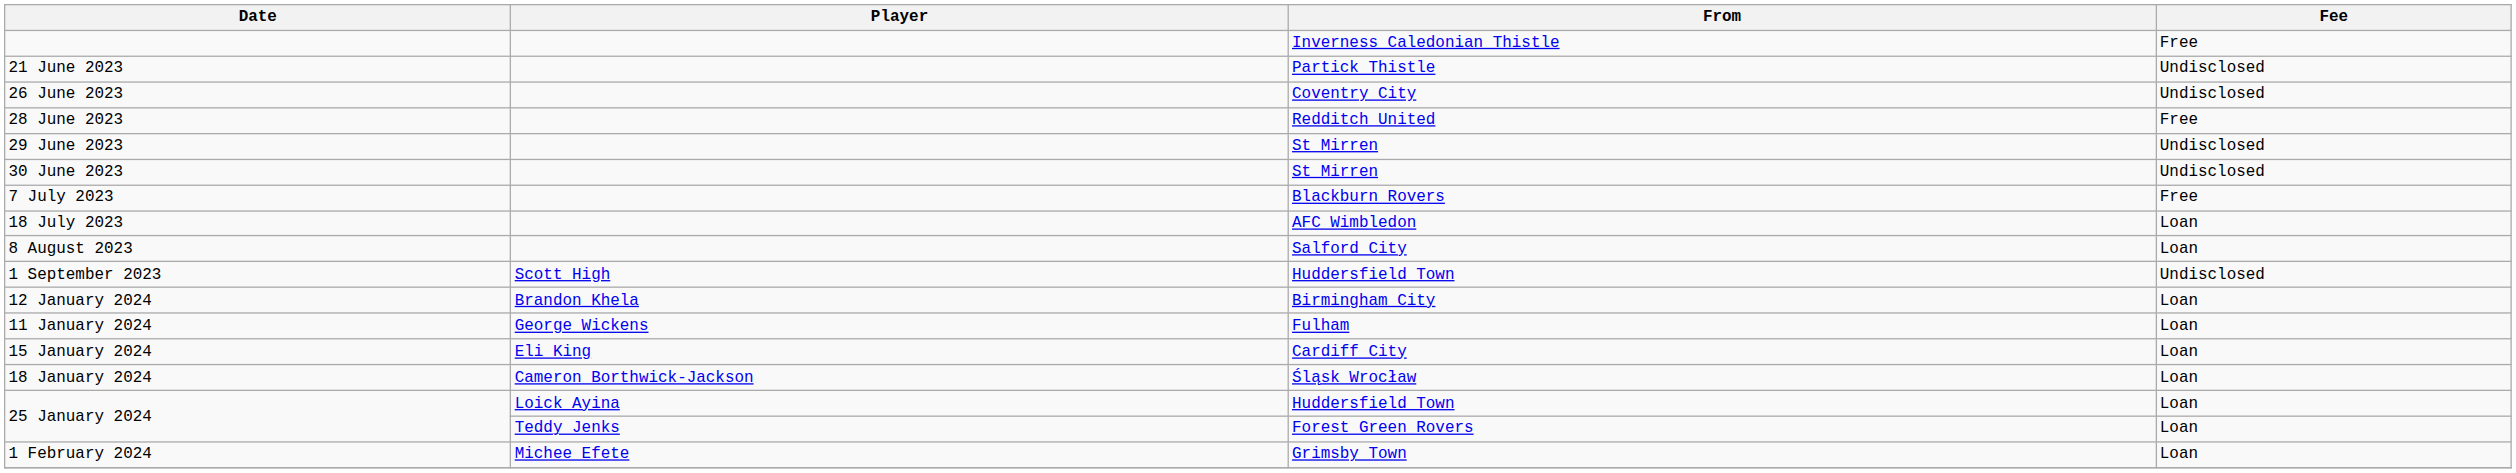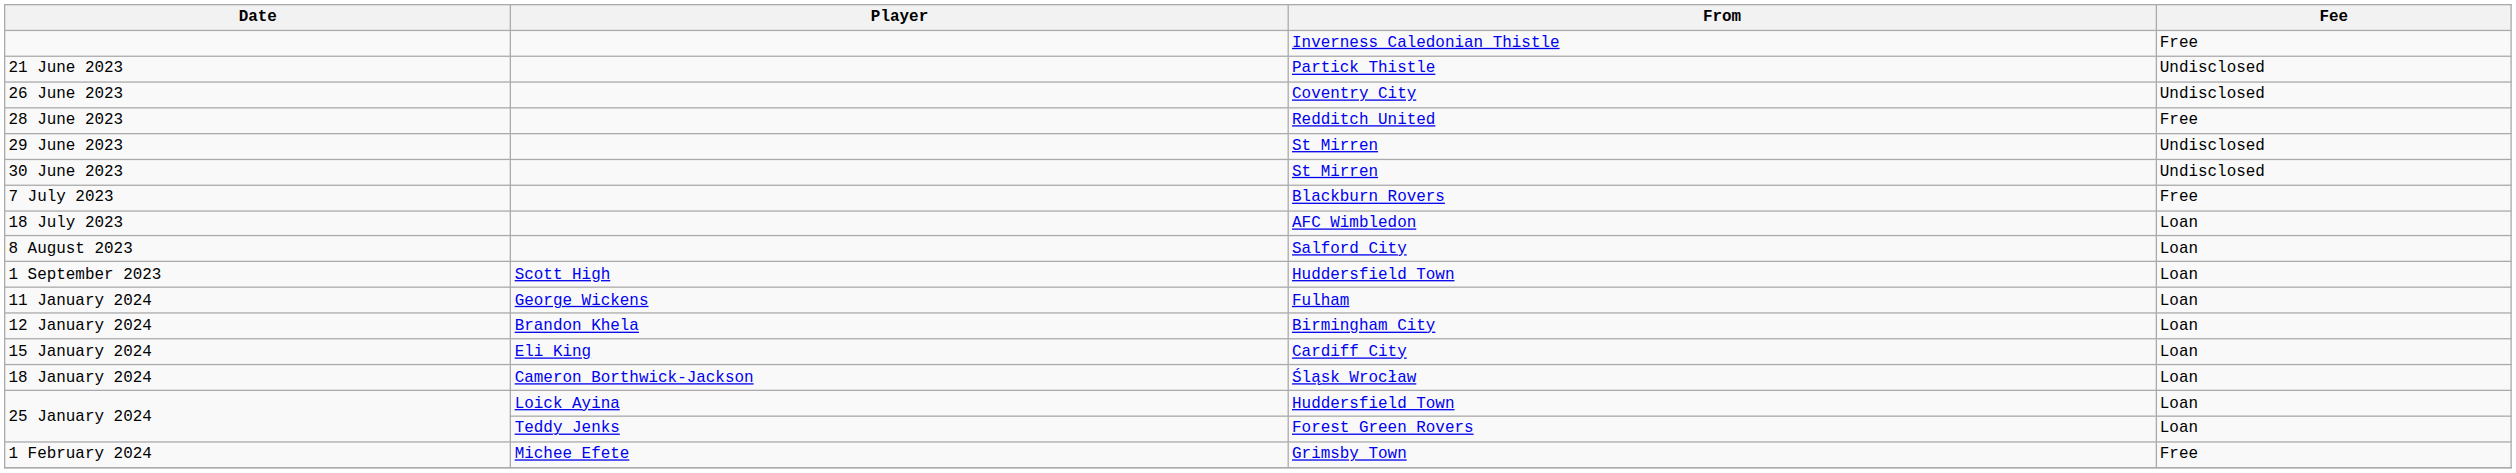1 September 2023 | Fee: Undisclosed -> Loan
rows swapped: 11 January 2024 <-> 12 January 2024
1 February 2024 | Fee: Loan -> Free
